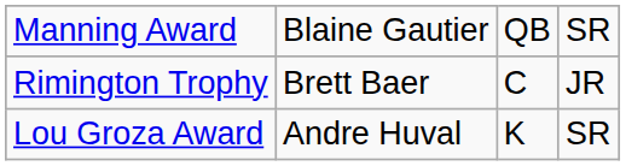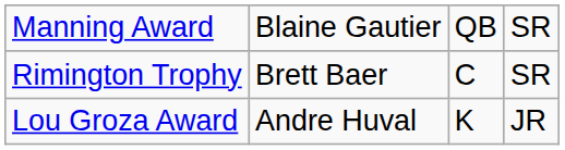Rimington Trophy | column 4: JR -> SR
Lou Groza Award | column 4: SR -> JR
